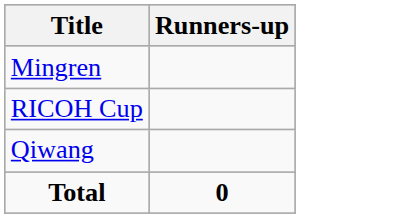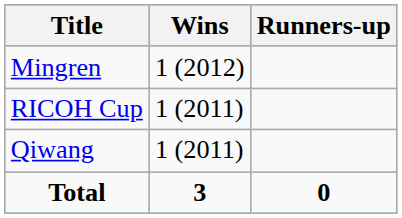+ column: Wins | 1 (2012) | 1 (2011) | 1 (2011) | 3
